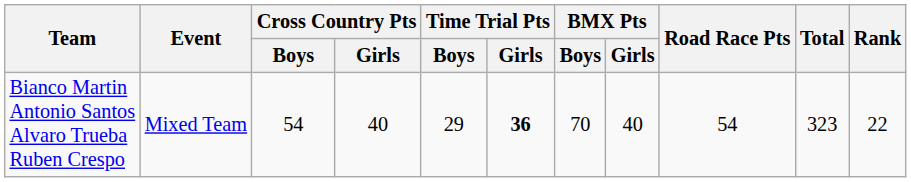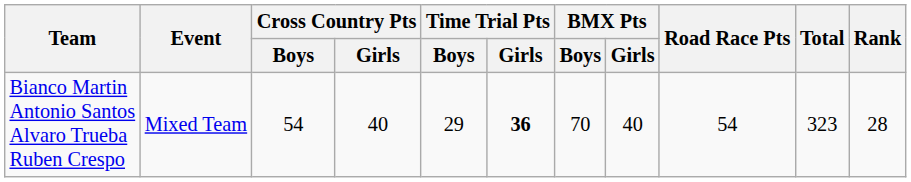Bianco Martin Antonio Santos Alvaro Trueba Ruben Crespo | Rank: 22 -> 28
